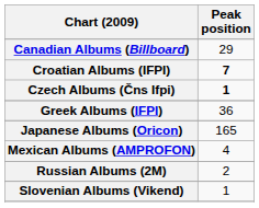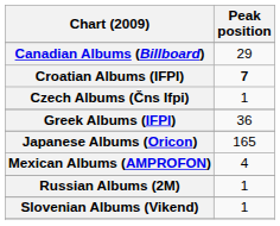Czech Albums (Čns Ifpi) | Peak position: bold -> normal
Russian Albums (2M) | Peak position: 2 -> 1
